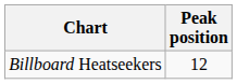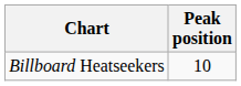Billboard Heatseekers | Peak position: 12 -> 10
